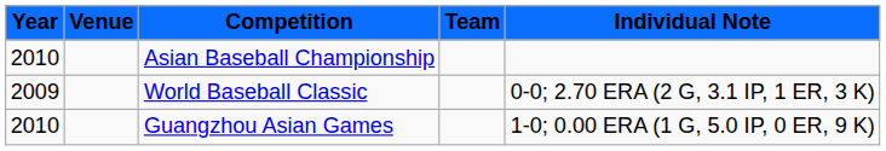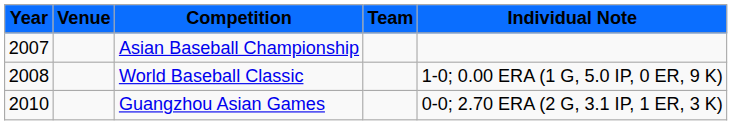Asian Baseball Championship | Year: 2010 -> 2007
World Baseball Classic | Year: 2009 -> 2008
World Baseball Classic | Individual Note: 0-0; 2.70 ERA (2 G, 3.1 IP, 1 ER, 3 K) -> 1-0; 0.00 ERA (1 G, 5.0 IP, 0 ER, 9 K)
Guangzhou Asian Games | Individual Note: 1-0; 0.00 ERA (1 G, 5.0 IP, 0 ER, 9 K) -> 0-0; 2.70 ERA (2 G, 3.1 IP, 1 ER, 3 K)
